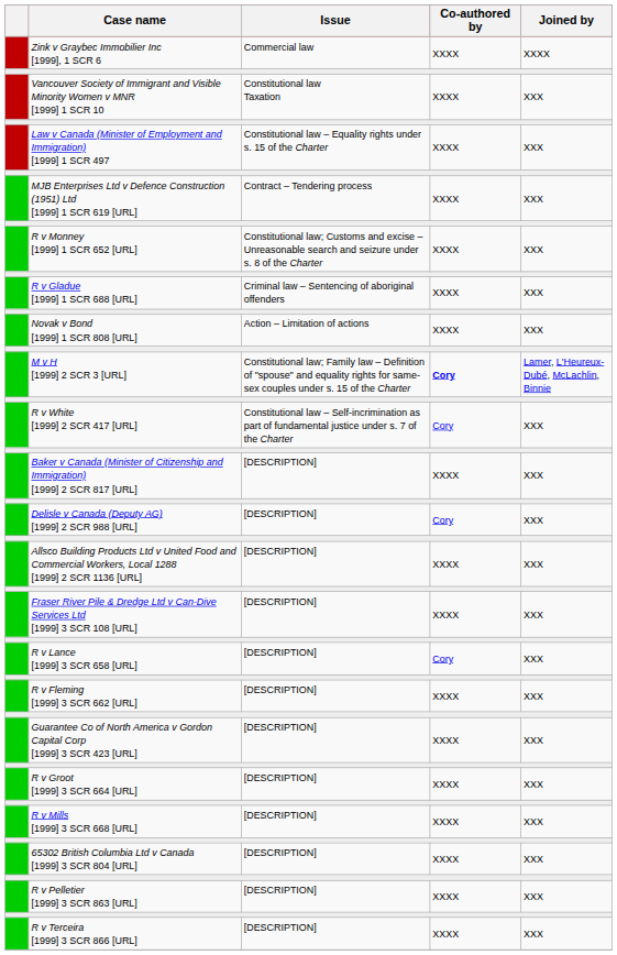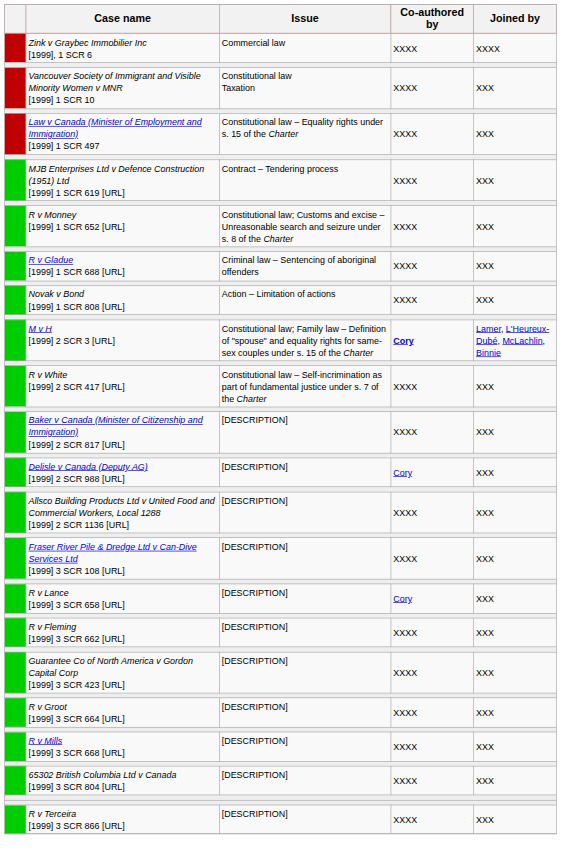R v White [1999] 2 SCR 417 [URL] | Co-authored by: Cory -> XXXX
- row: R v Pelletier [1999] 3 SCR 863 [URL] | [DESCRIPTION] | XXXX | XXX
